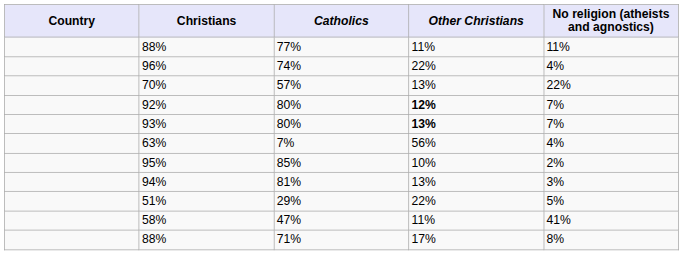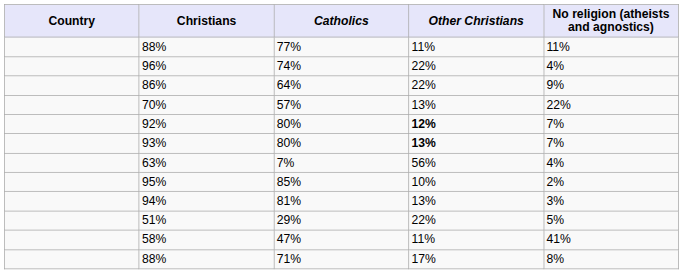+ row: 86% | 64% | 22% | 9%
